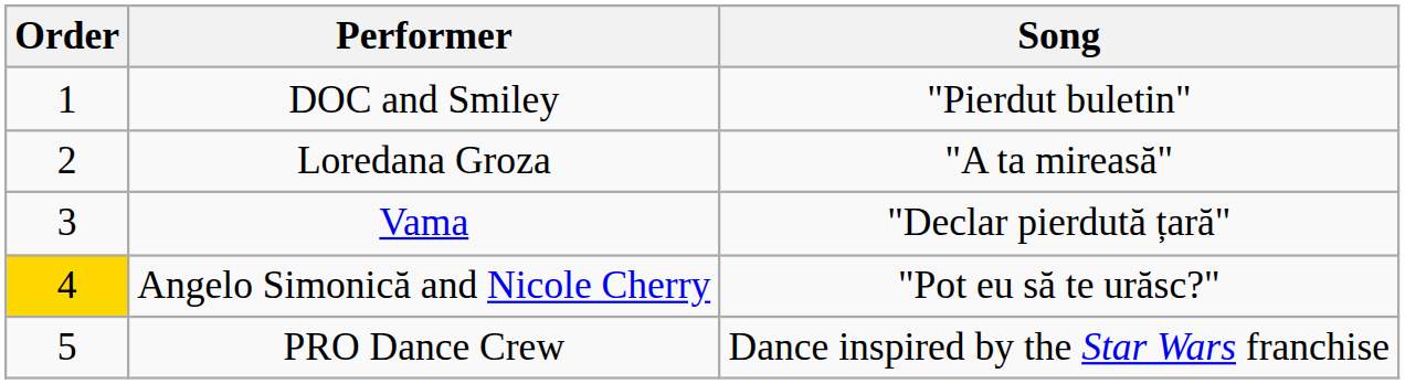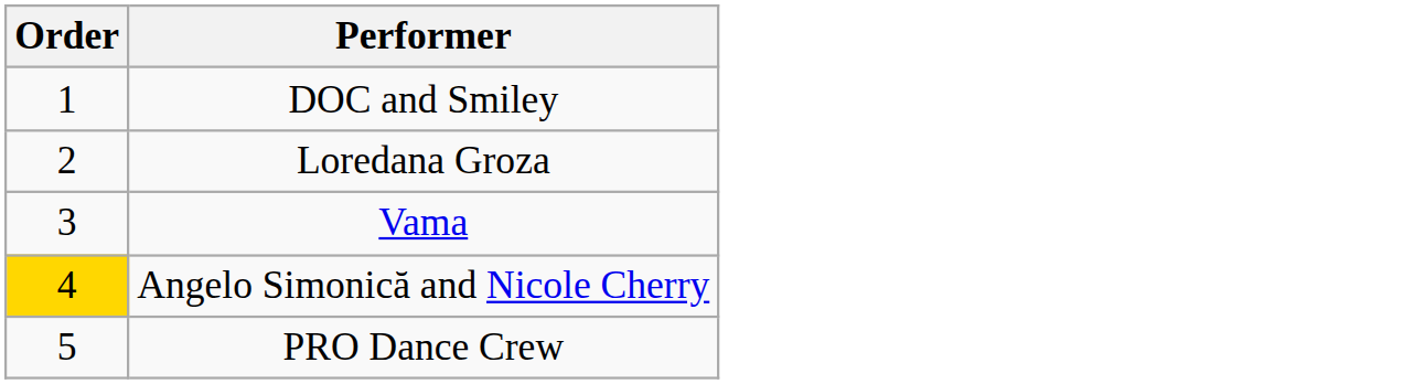- column: Song | "Pierdut buletin" | "A ta mireasă" | "Declar pierdută țară" | "Pot eu să te urăsc?" | Dance inspired by the Star Wars franchise
